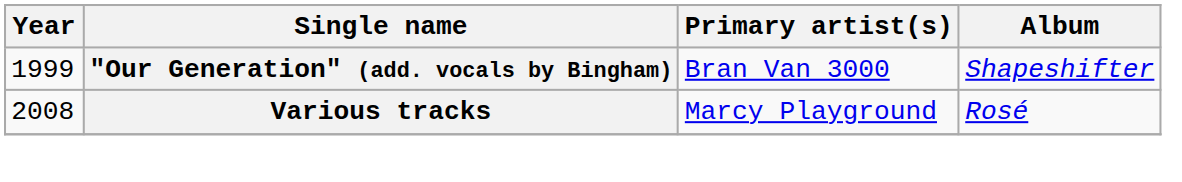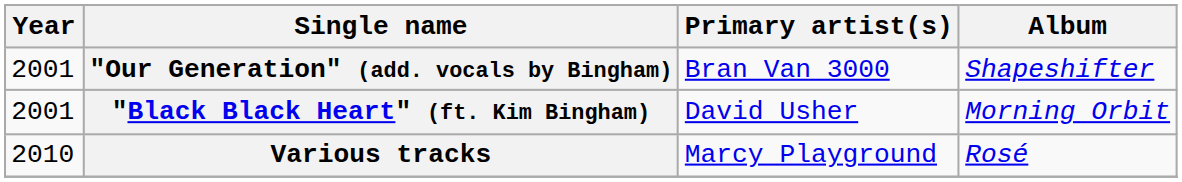"Our Generation" (add. vocals by Bingham) | Year: 1999 -> 2001
+ row: 2001 | "Black Black Heart" (ft. Kim Bingham) | David Usher | Morning Orbit
Various tracks | Year: 2008 -> 2010
